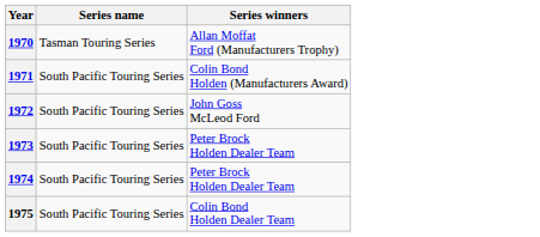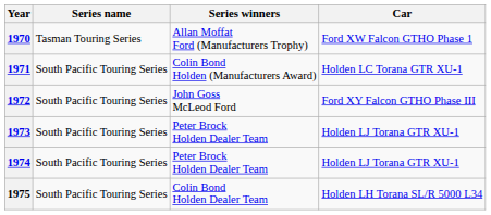+ column: Car | Ford XW Falcon GTHO Phase 1 | Holden LC Torana GTR XU-1 | Ford XY Falcon GTHO Phase III | Holden LJ Torana GTR XU-1 | Holden LJ Torana GTR XU-1 | Holden LH Torana SL/R 5000 L34
